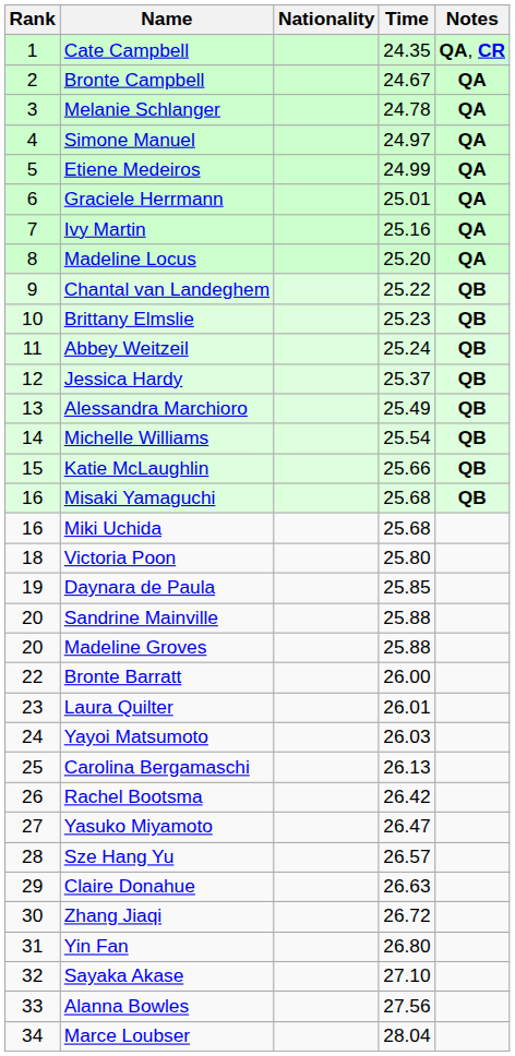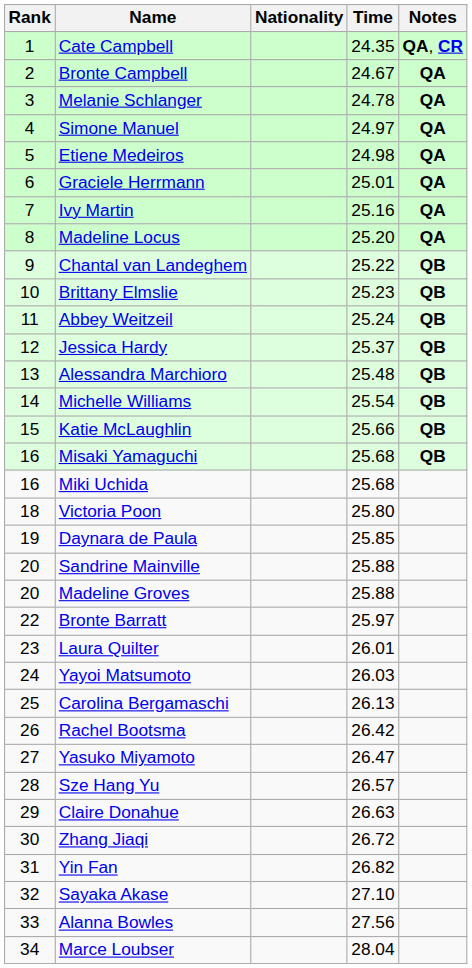Etiene Medeiros | Time: 24.99 -> 24.98
Alessandra Marchioro | Time: 25.49 -> 25.48
Bronte Barratt | Time: 26.00 -> 25.97
Yin Fan | Time: 26.80 -> 26.82
